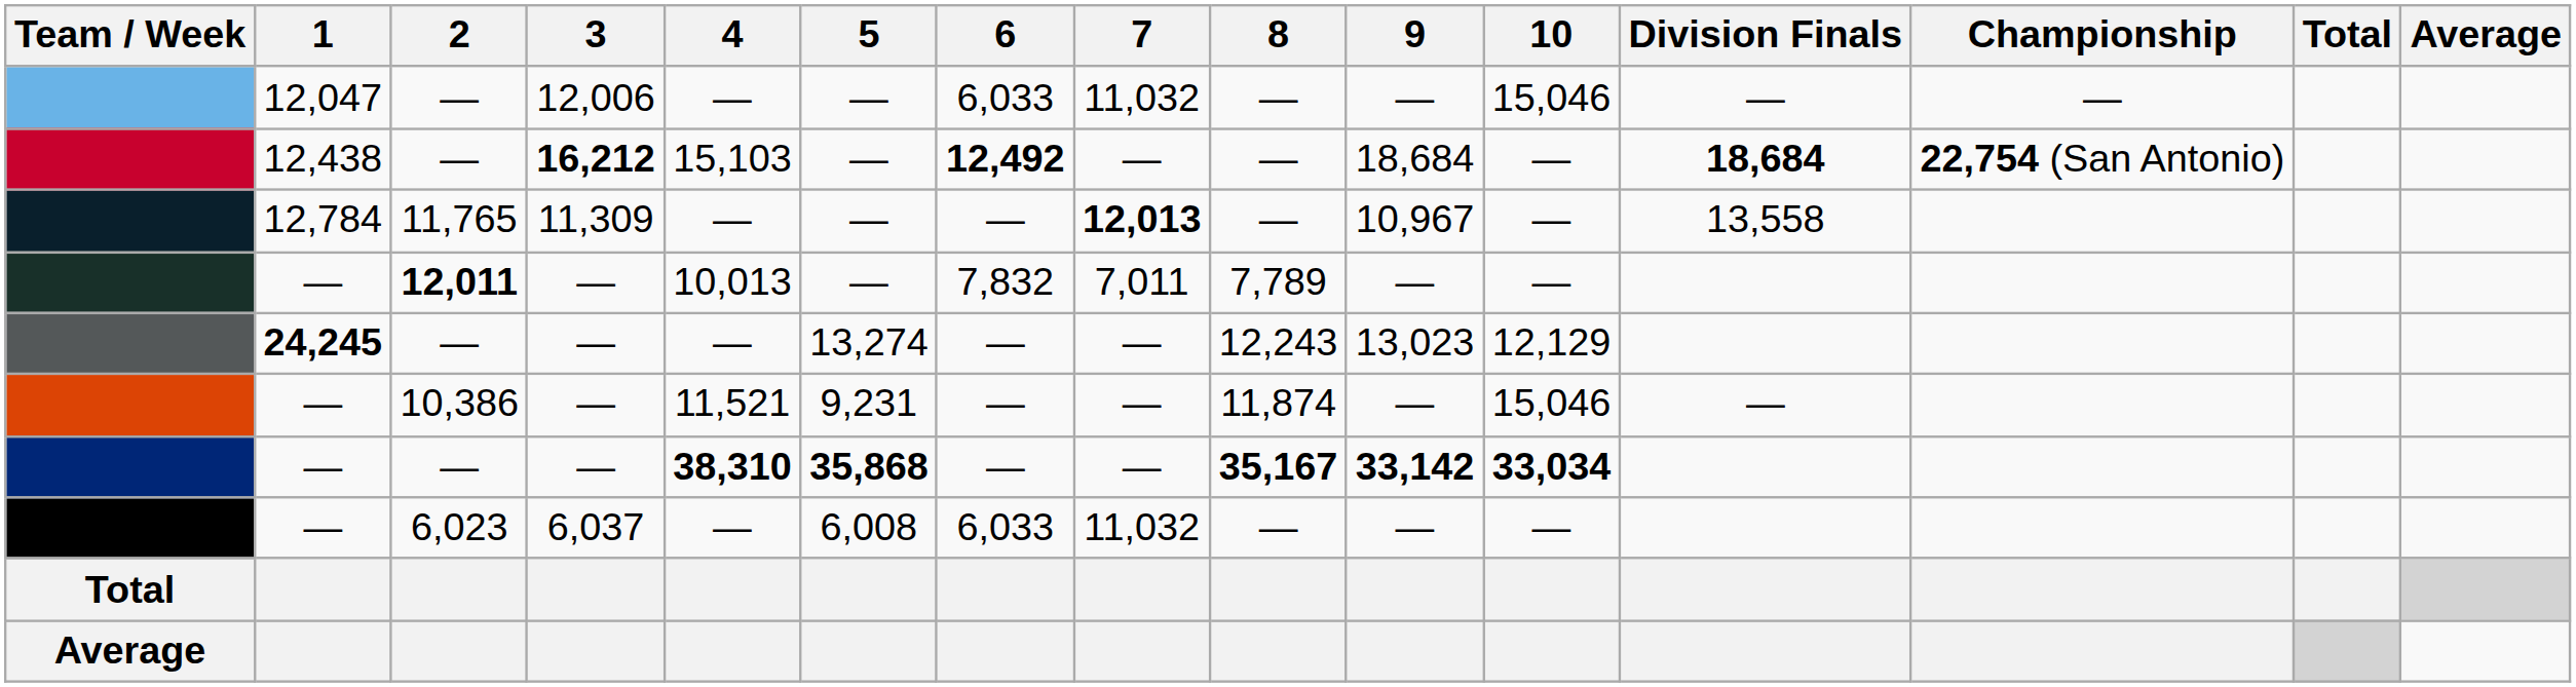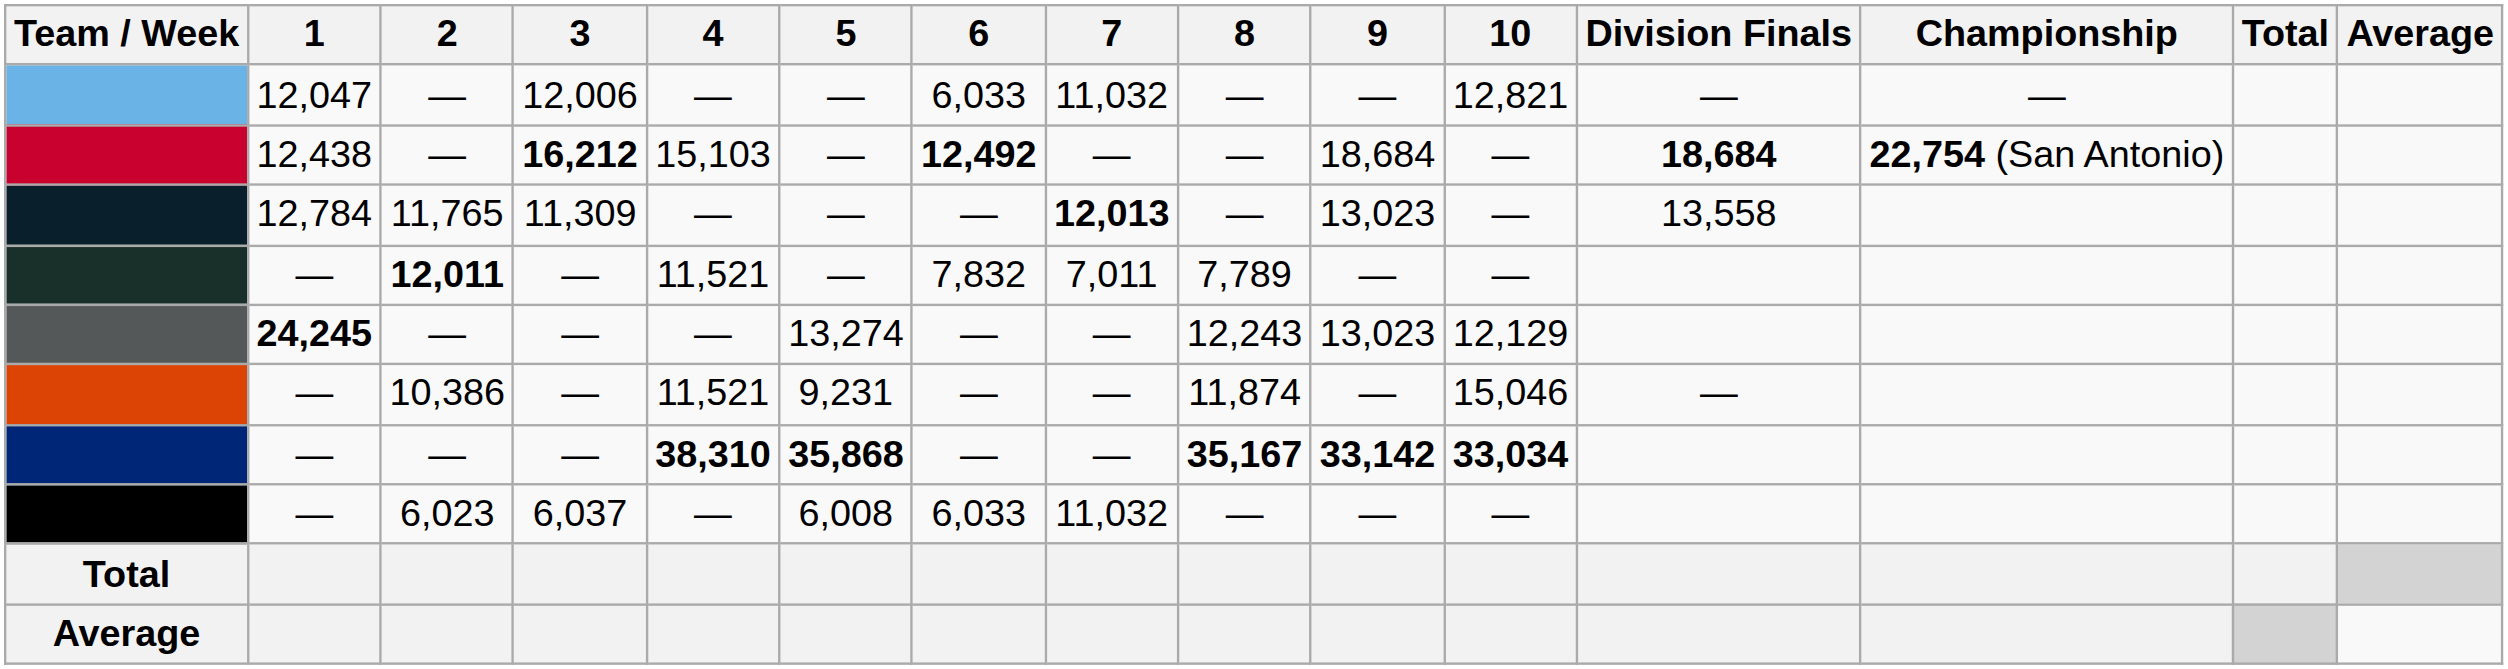12,047 | 10: 15,046 -> 12,821
12,784 | 9: 10,967 -> 13,023
— / 12,011 | 4: 10,013 -> 11,521
